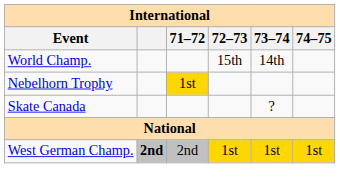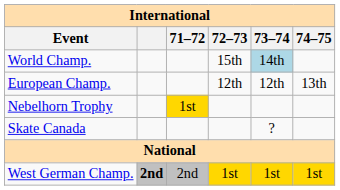World Champ. | 73–74: no background -> lightblue background
+ row: European Champ. | 12th | 12th | 13th
